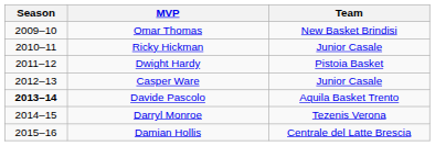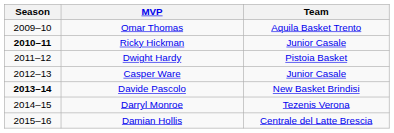Omar Thomas | Team: New Basket Brindisi -> Aquila Basket Trento
Ricky Hickman | Season: normal -> bold
Davide Pascolo | Team: Aquila Basket Trento -> New Basket Brindisi
